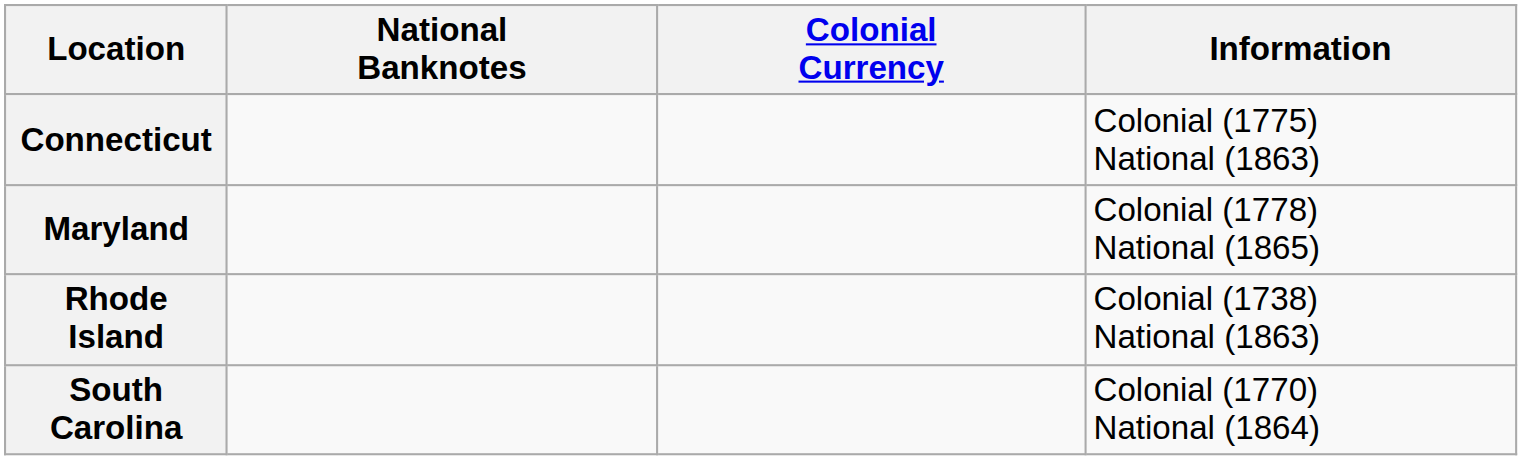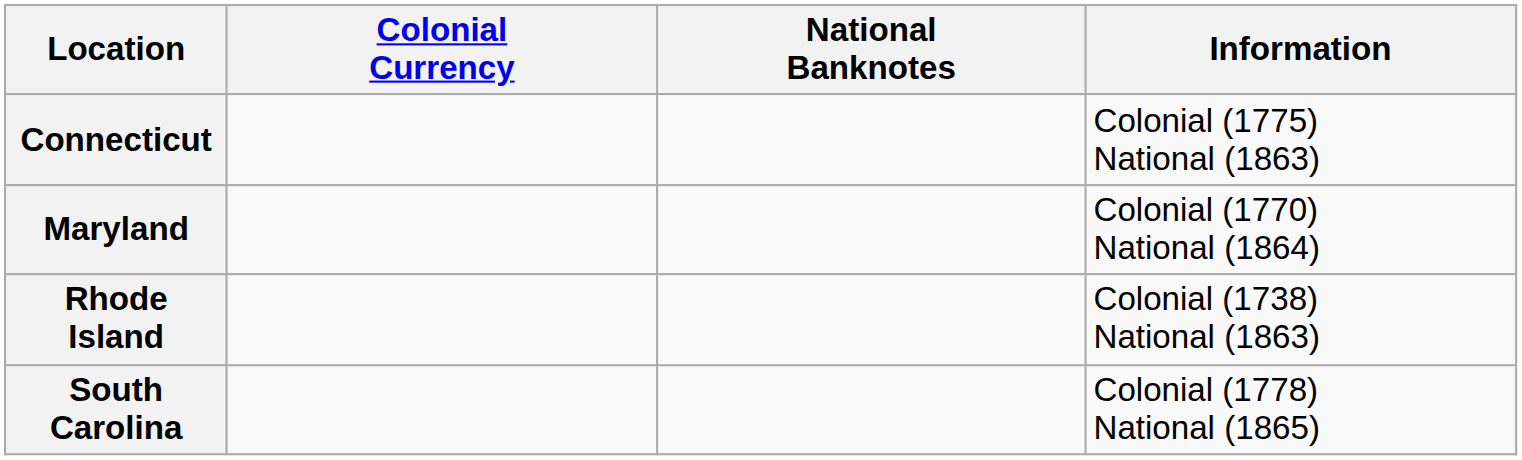columns swapped: Colonial Currency <-> National Banknotes
Maryland | Information: Colonial (1778) National (1865) -> Colonial (1770) National (1864)
South Carolina | Information: Colonial (1770) National (1864) -> Colonial (1778) National (1865)
